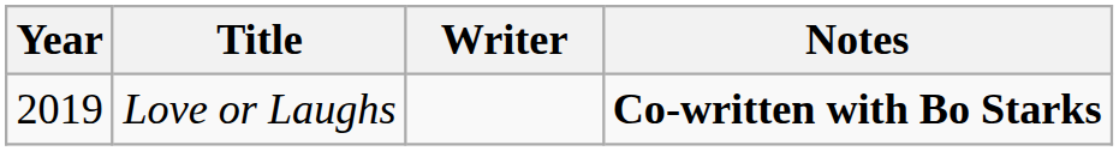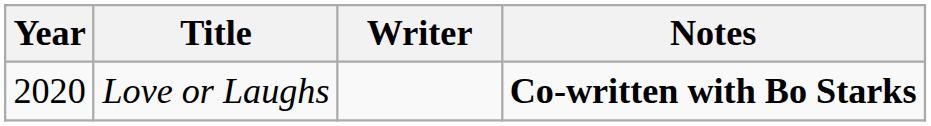Love or Laughs | Year: 2019 -> 2020
